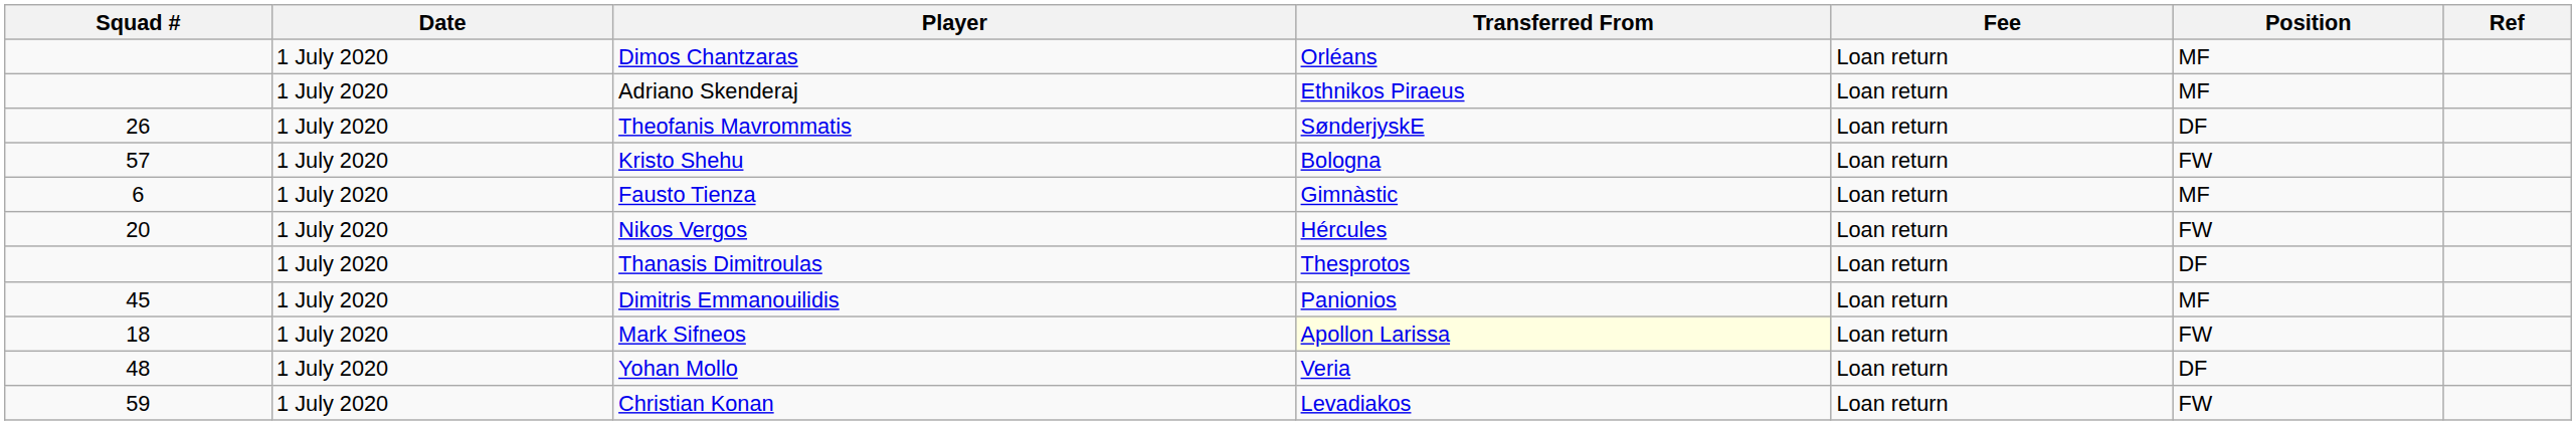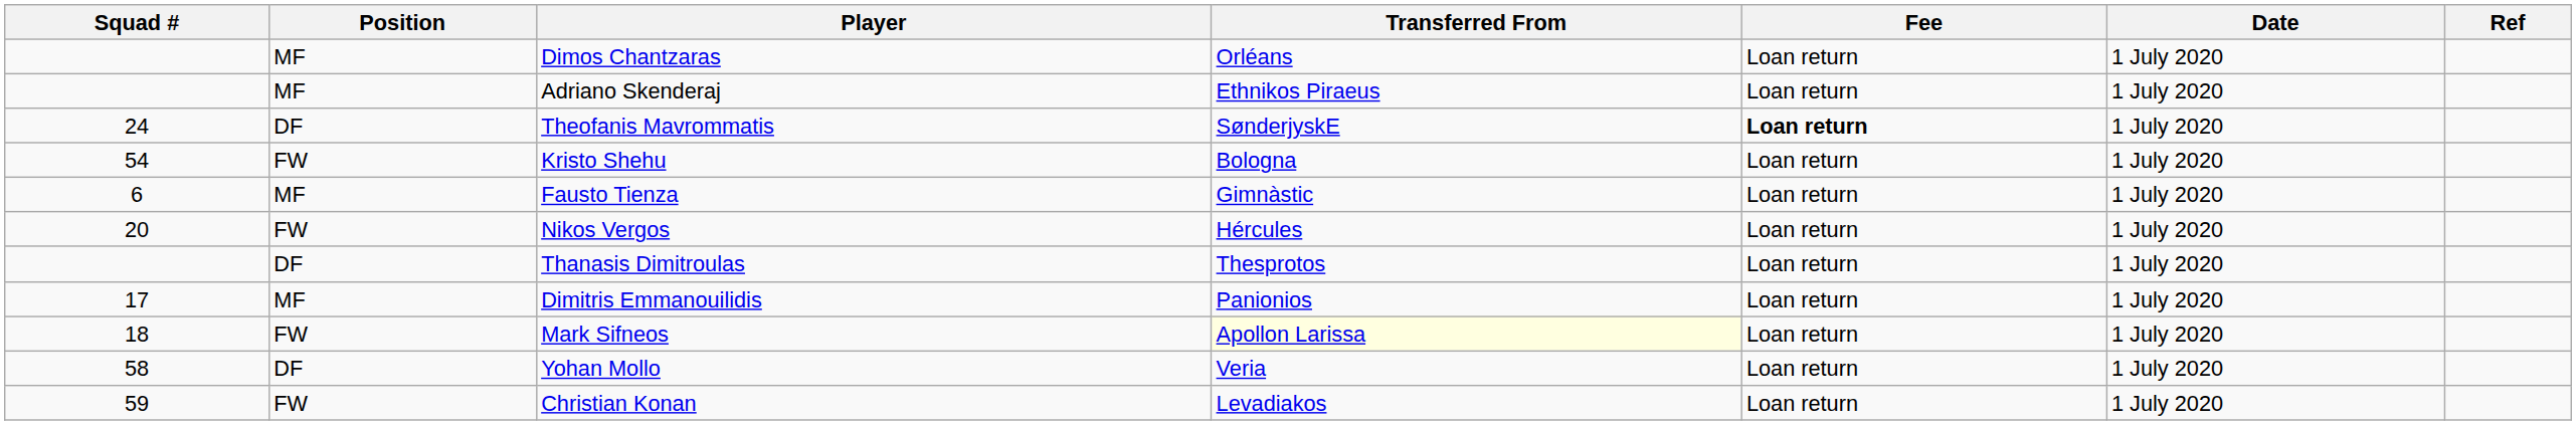columns swapped: Position <-> Date
Theofanis Mavrommatis | Squad #: 26 -> 24
Theofanis Mavrommatis | Fee: normal -> bold
Kristo Shehu | Squad #: 57 -> 54
Dimitris Emmanouilidis | Squad #: 45 -> 17
Yohan Mollo | Squad #: 48 -> 58
